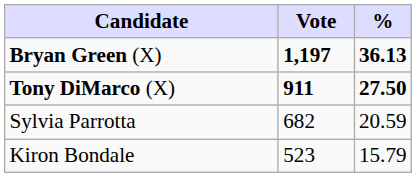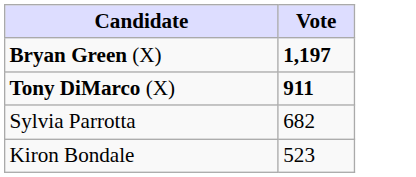- column: % | 36.13 | 27.50 | 20.59 | 15.79
